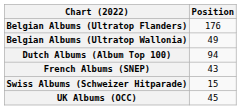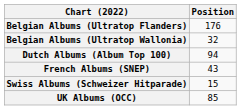Belgian Albums (Ultratop Wallonia) | Position: 49 -> 32
UK Albums (OCC) | Position: 45 -> 85
